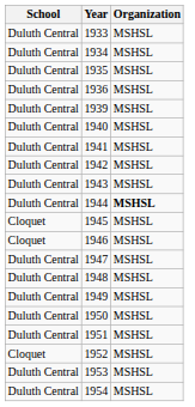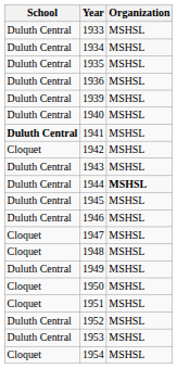1941 | School: normal -> bold
1942 | School: Duluth Central -> Cloquet
1945 | School: Cloquet -> Duluth Central
1946 | School: Cloquet -> Duluth Central
1947 | School: Duluth Central -> Cloquet
1948 | School: Duluth Central -> Cloquet
1950 | School: Duluth Central -> Cloquet
1951 | School: Duluth Central -> Cloquet
1952 | School: Cloquet -> Duluth Central
1954 | School: Duluth Central -> Cloquet
